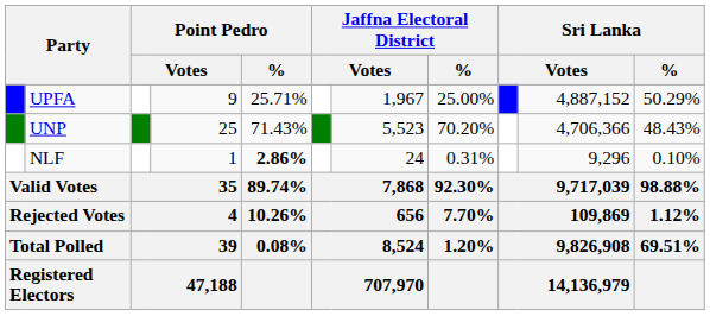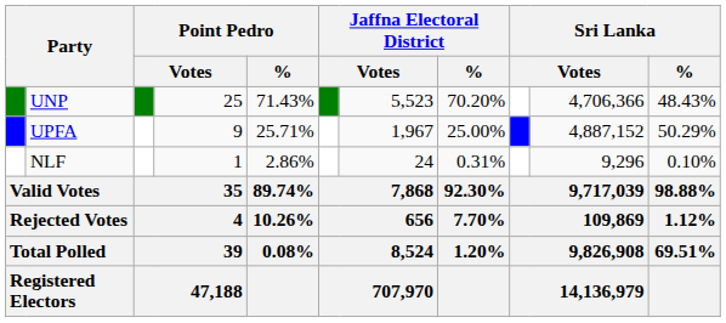rows swapped: UNP <-> UPFA
NLF | Point Pedro / %: bold -> normal
